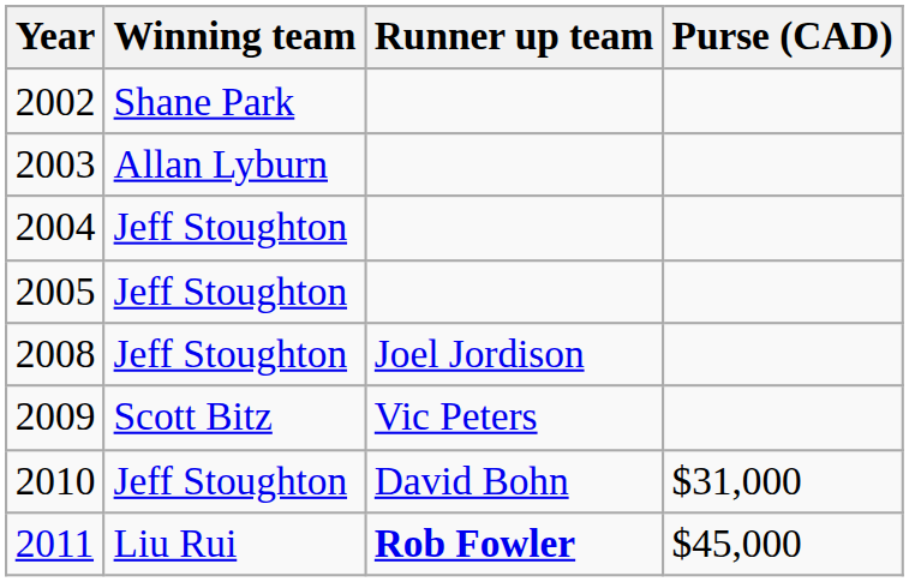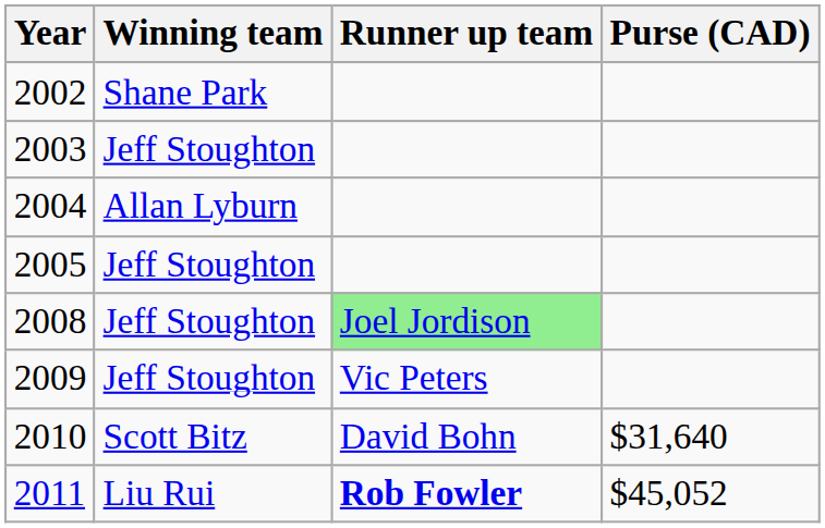2003 | Winning team: Allan Lyburn -> Jeff Stoughton
2004 | Winning team: Jeff Stoughton -> Allan Lyburn
2008 | Runner up team: no background -> lightgreen background
2009 | Winning team: Scott Bitz -> Jeff Stoughton
2010 | Winning team: Jeff Stoughton -> Scott Bitz
2010 | Purse (CAD): $31,000 -> $31,640
2011 | Purse (CAD): $45,000 -> $45,052
